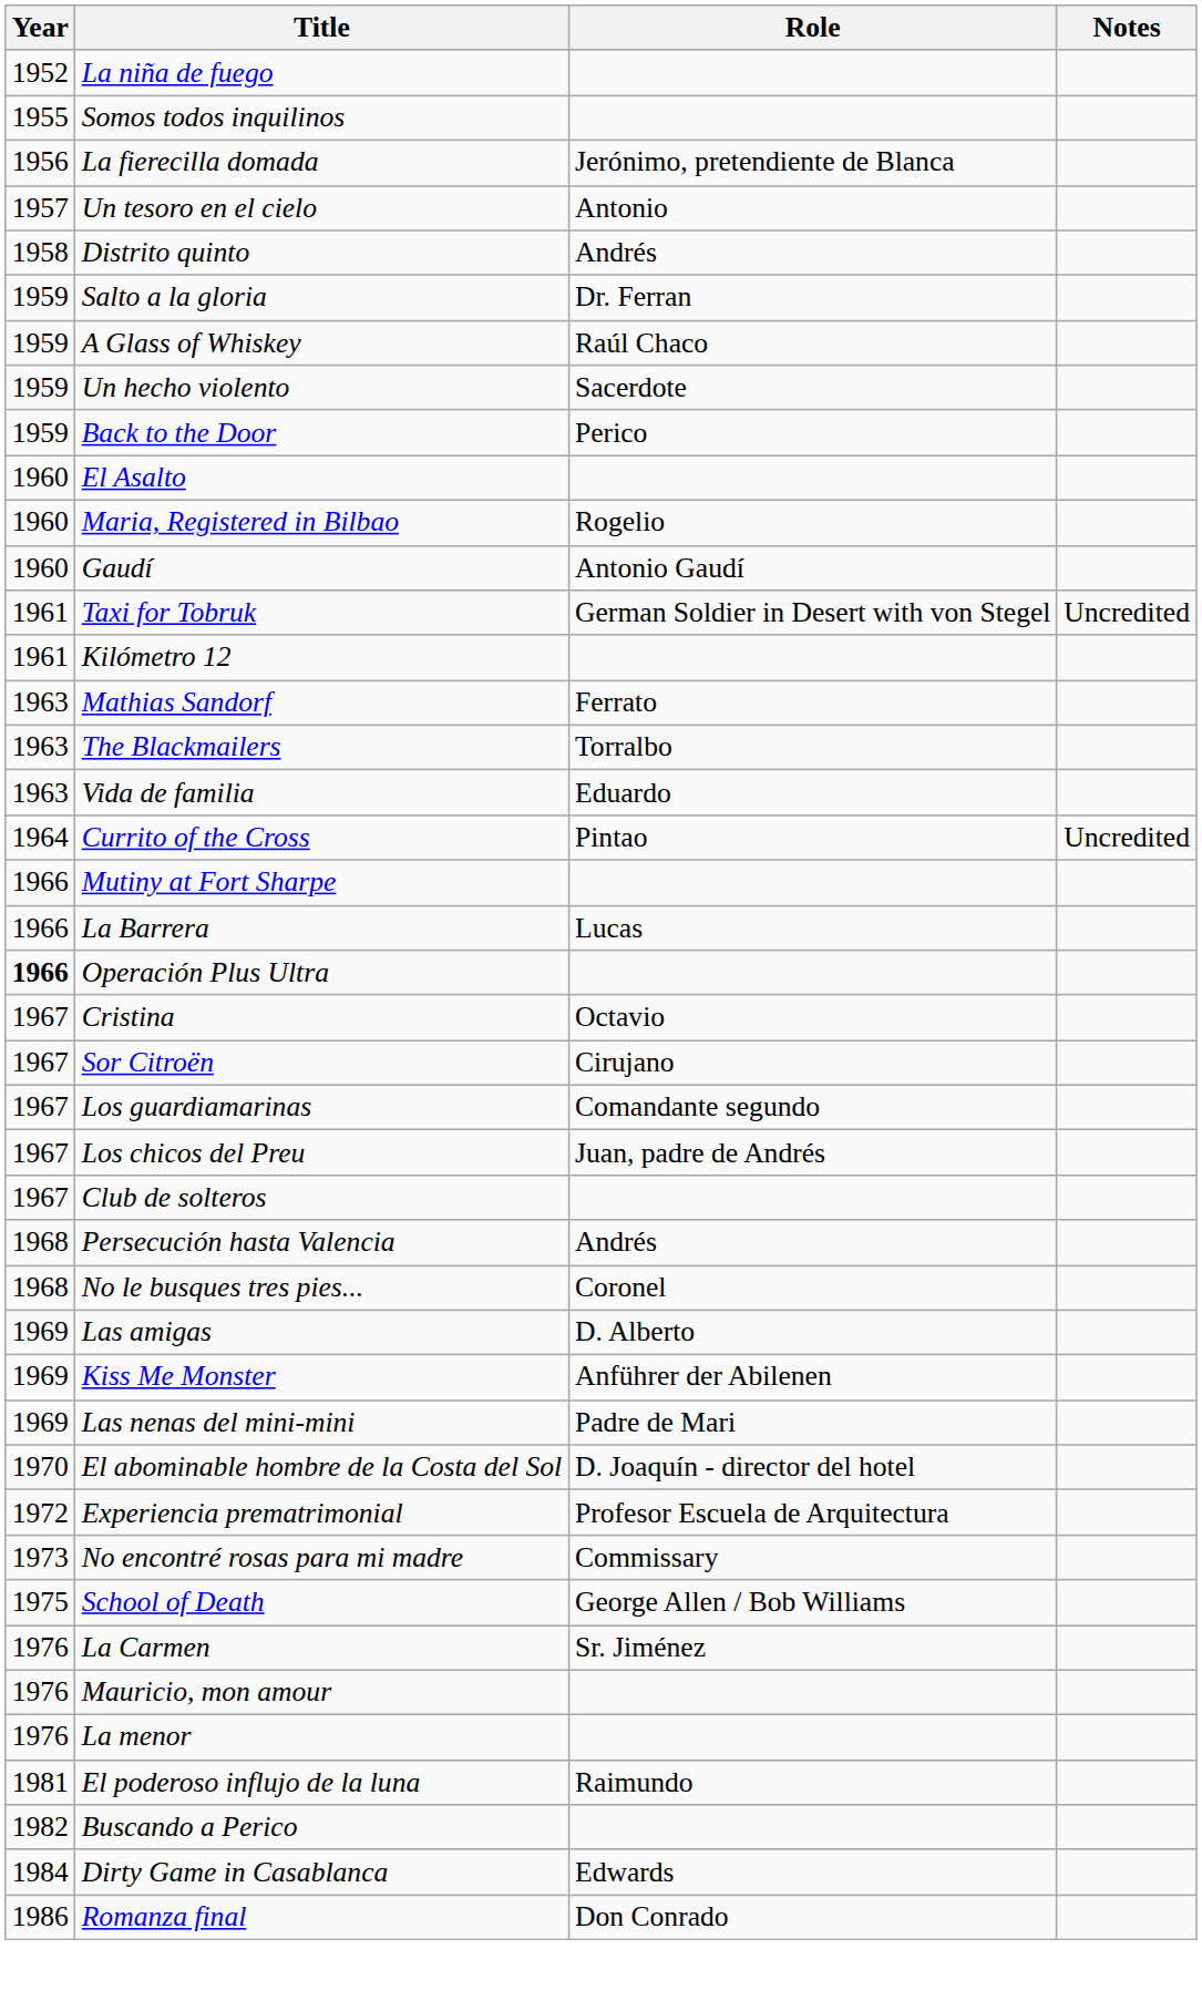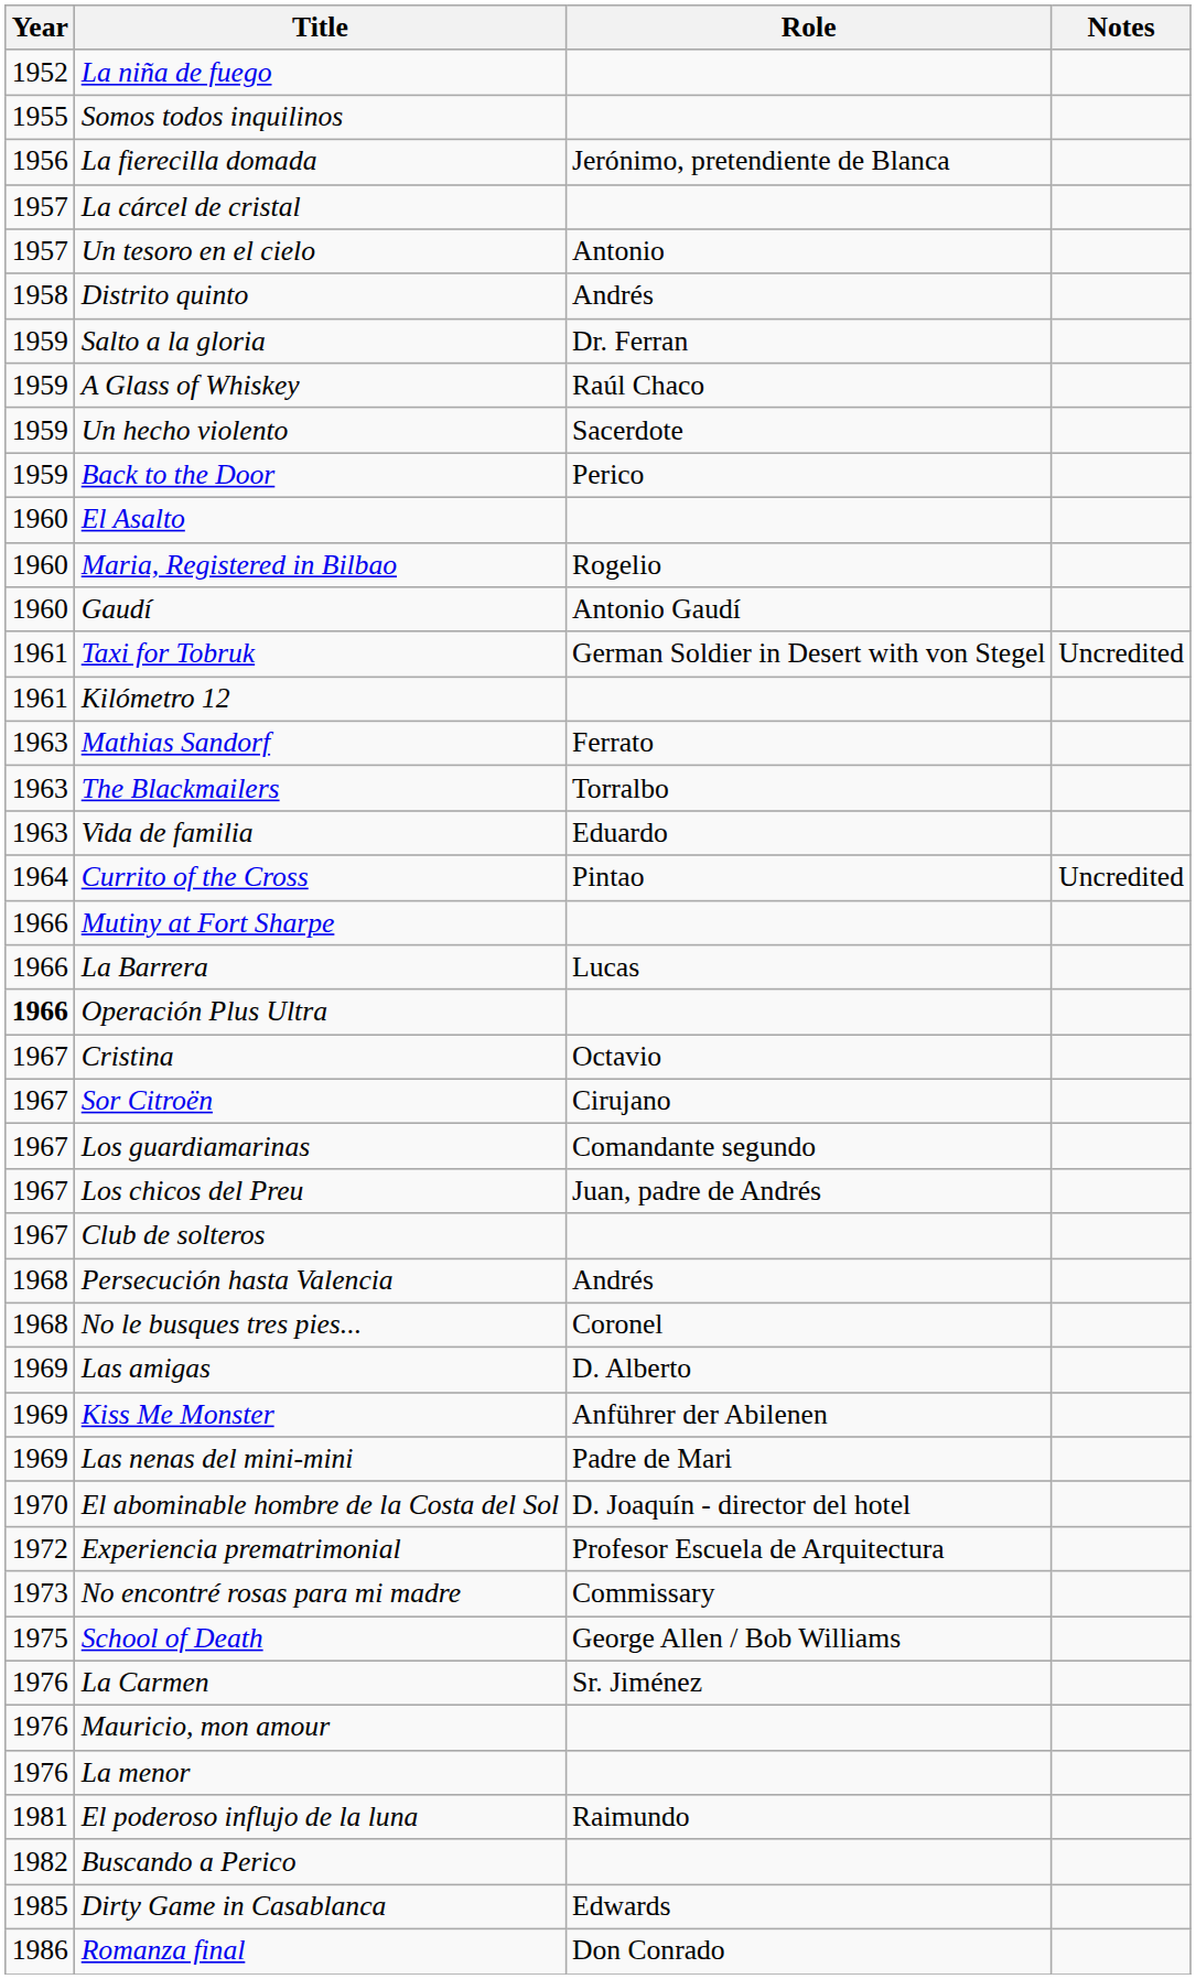+ row: 1957 | La cárcel de cristal
Dirty Game in Casablanca | Year: 1984 -> 1985
